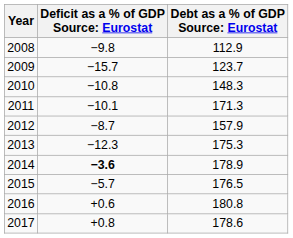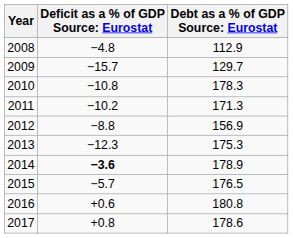2008 | column 2: −9.8 -> −4.8
2009 | column 3: 123.7 -> 129.7
2010 | column 3: 148.3 -> 178.3
2011 | column 2: −10.1 -> −10.2
2012 | column 2: −8.7 -> −8.8
2012 | column 3: 157.9 -> 156.9
